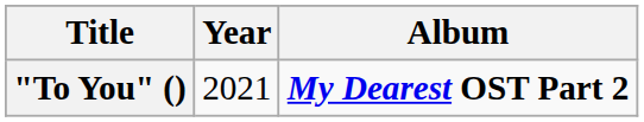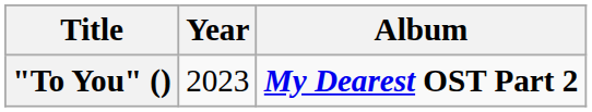"To You" () | Year: 2021 -> 2023
